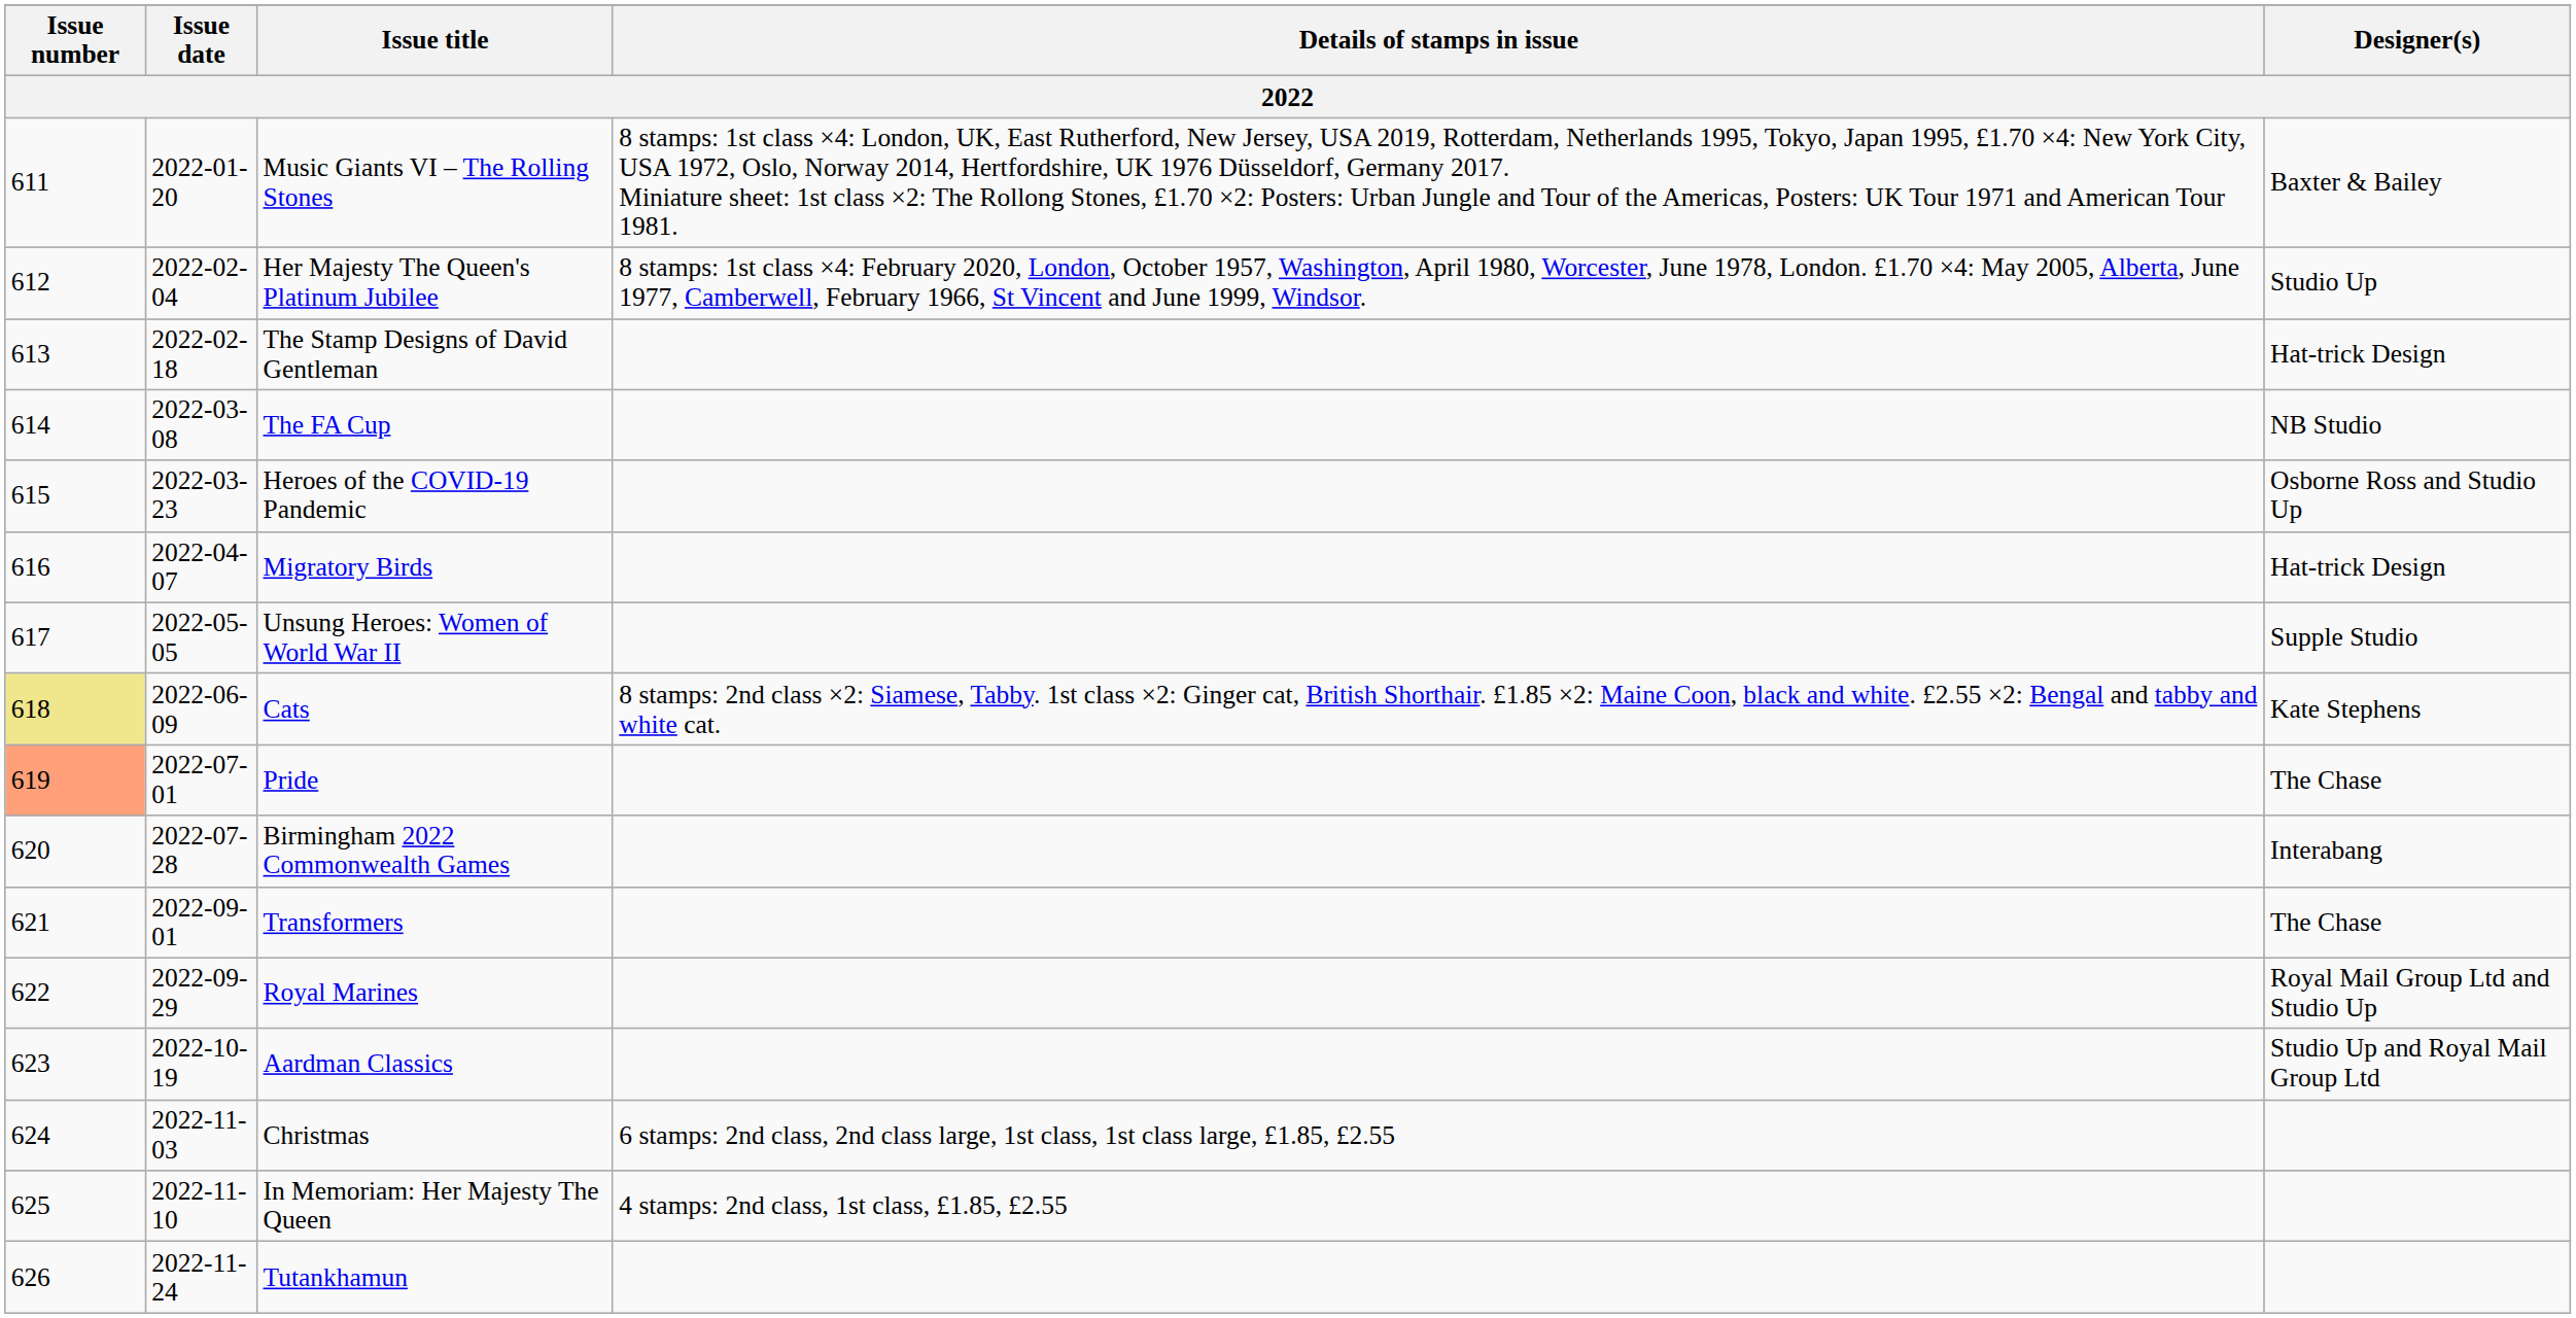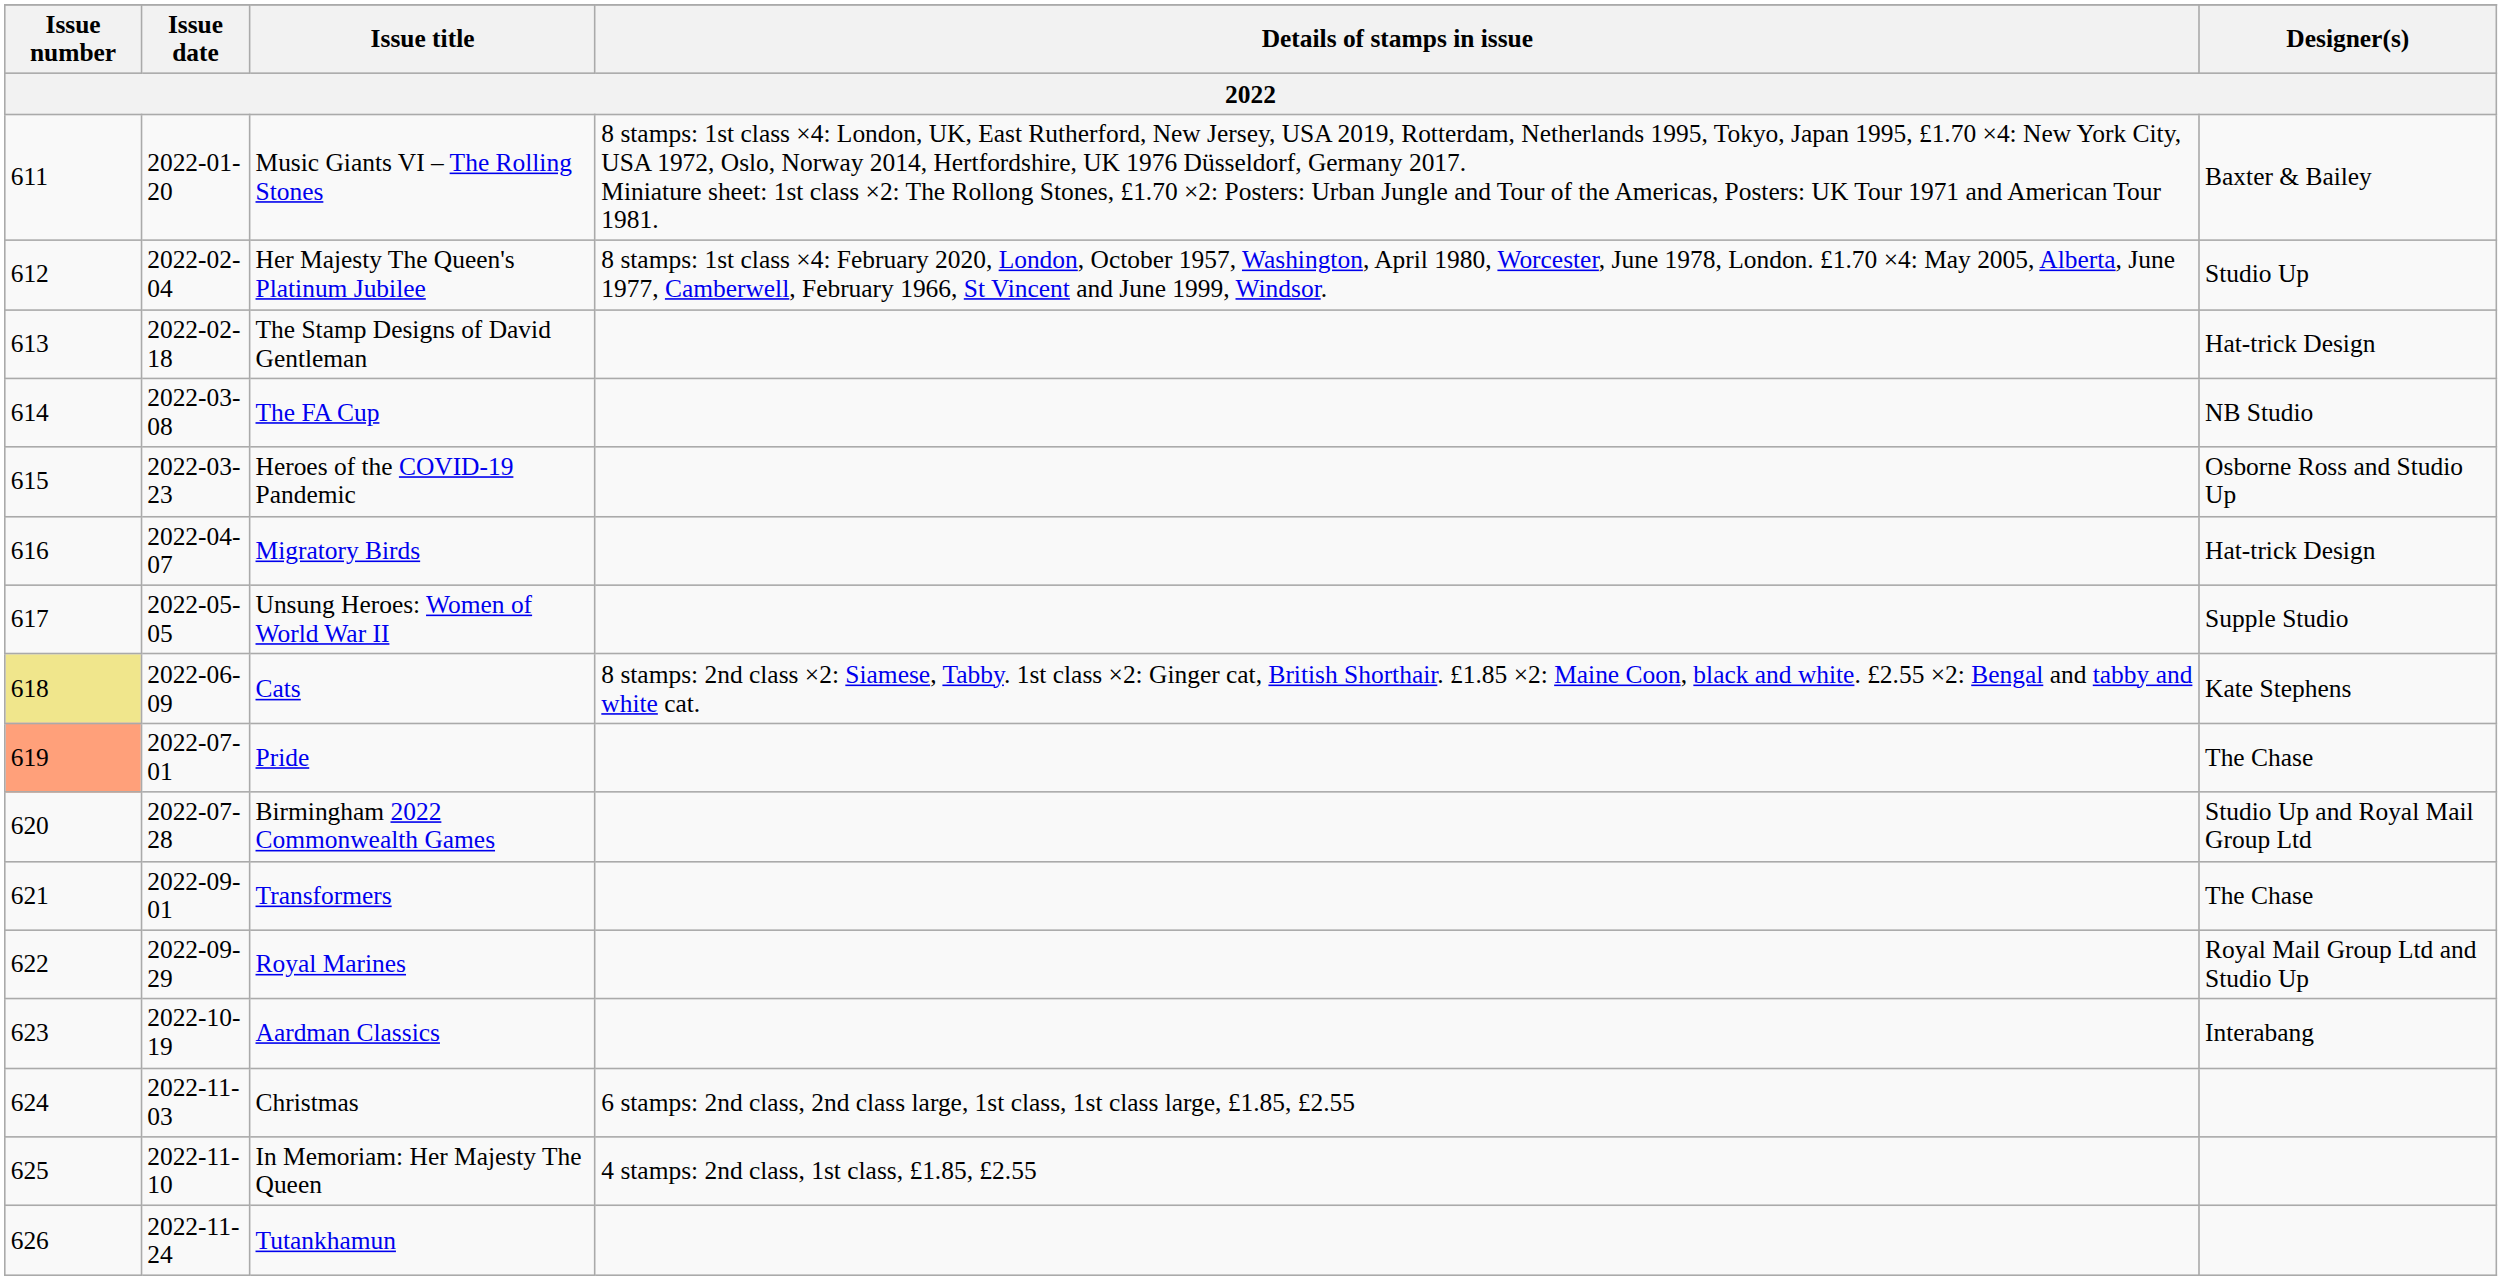Birmingham 2022 Commonwealth Games | Designer(s): Interabang -> Studio Up and Royal Mail Group Ltd
Aardman Classics | Designer(s): Studio Up and Royal Mail Group Ltd -> Interabang
